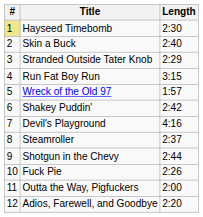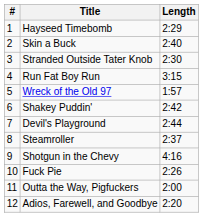Hayseed Timebomb | #: khaki background -> no background
Hayseed Timebomb | Length: 2:30 -> 2:29
Stranded Outside Tater Knob | Length: 2:29 -> 2:30
Devil's Playground | Length: 4:16 -> 2:44
Shotgun in the Chevy | Length: 2:44 -> 4:16
